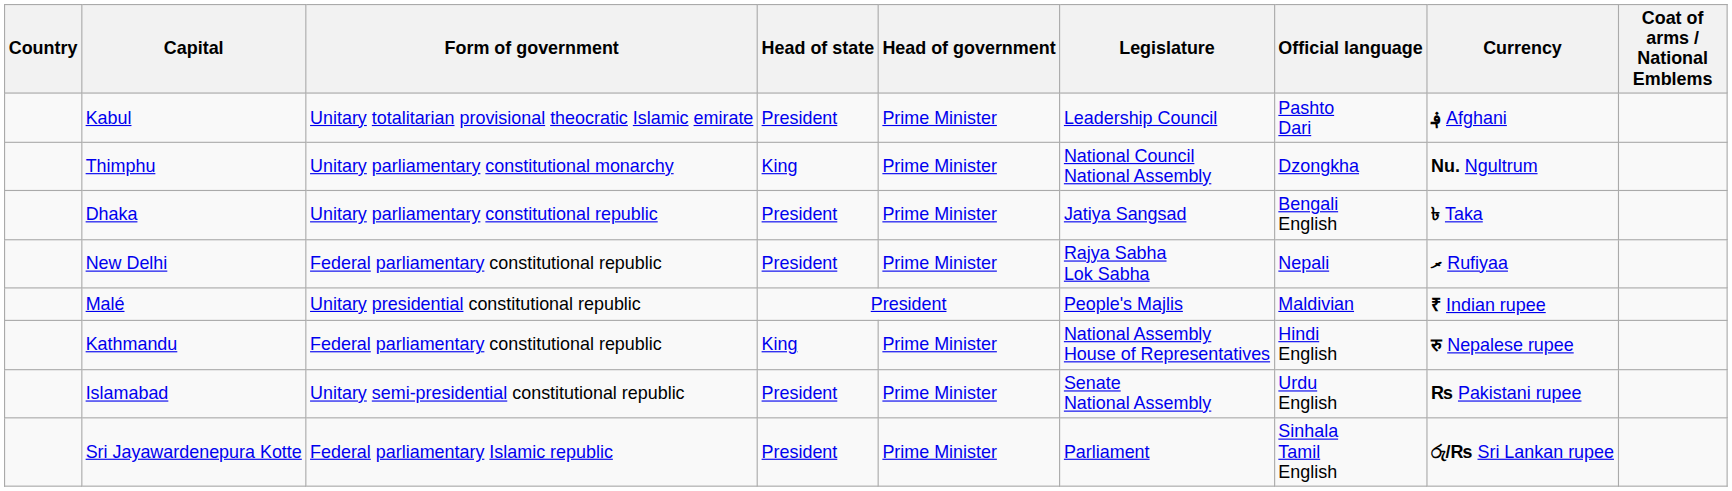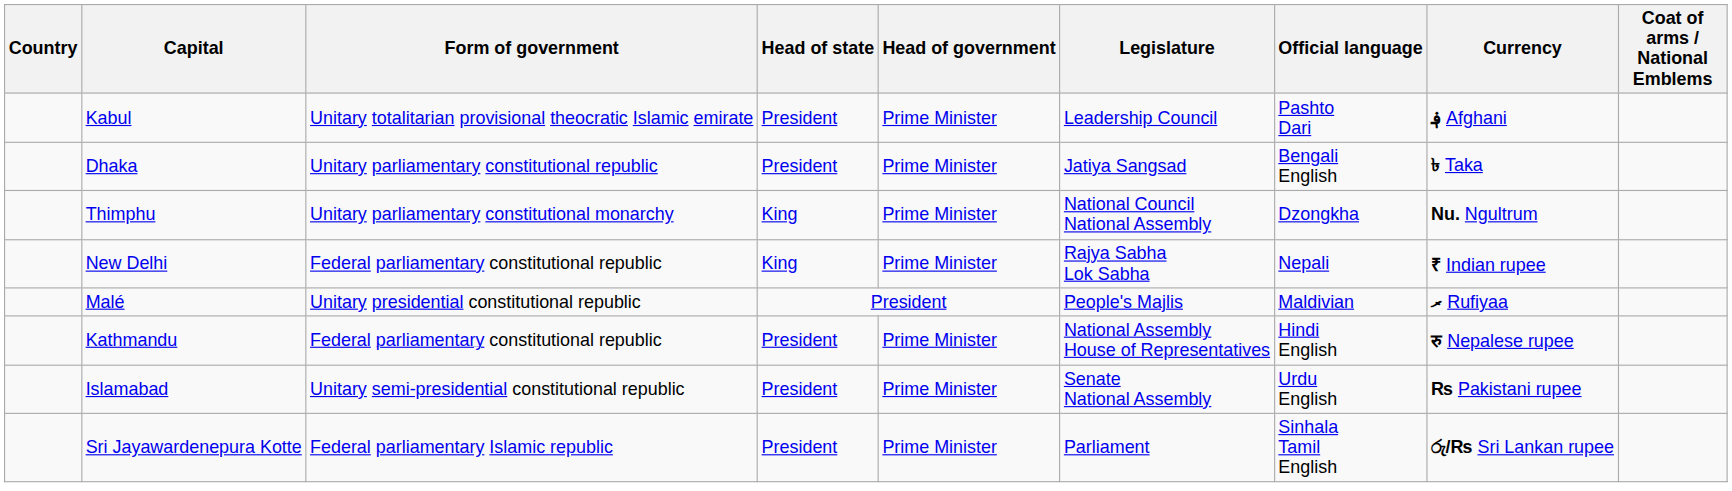rows swapped: Dhaka <-> Thimphu
New Delhi | Head of state: President -> King
New Delhi | Currency: ރ Rufiyaa -> ₹ Indian rupee
Malé | Currency: ₹ Indian rupee -> ރ Rufiyaa
Kathmandu | Head of state: King -> President
